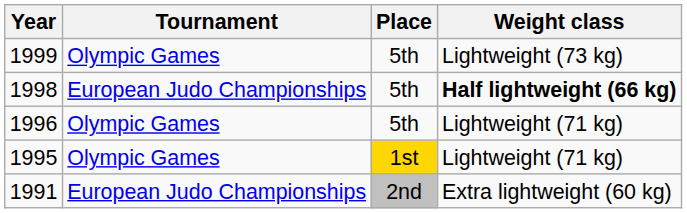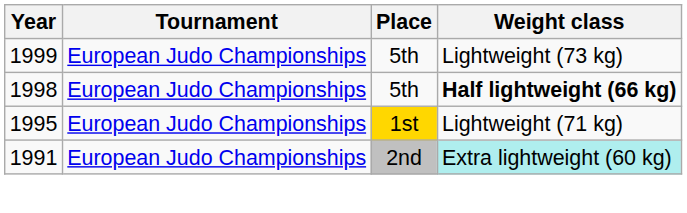1999 | Tournament: Olympic Games -> European Judo Championships
- row: 1996 | Olympic Games | 5th | Lightweight (71 kg)
1995 | Tournament: Olympic Games -> European Judo Championships
1991 | Weight class: no background -> paleturquoise background
